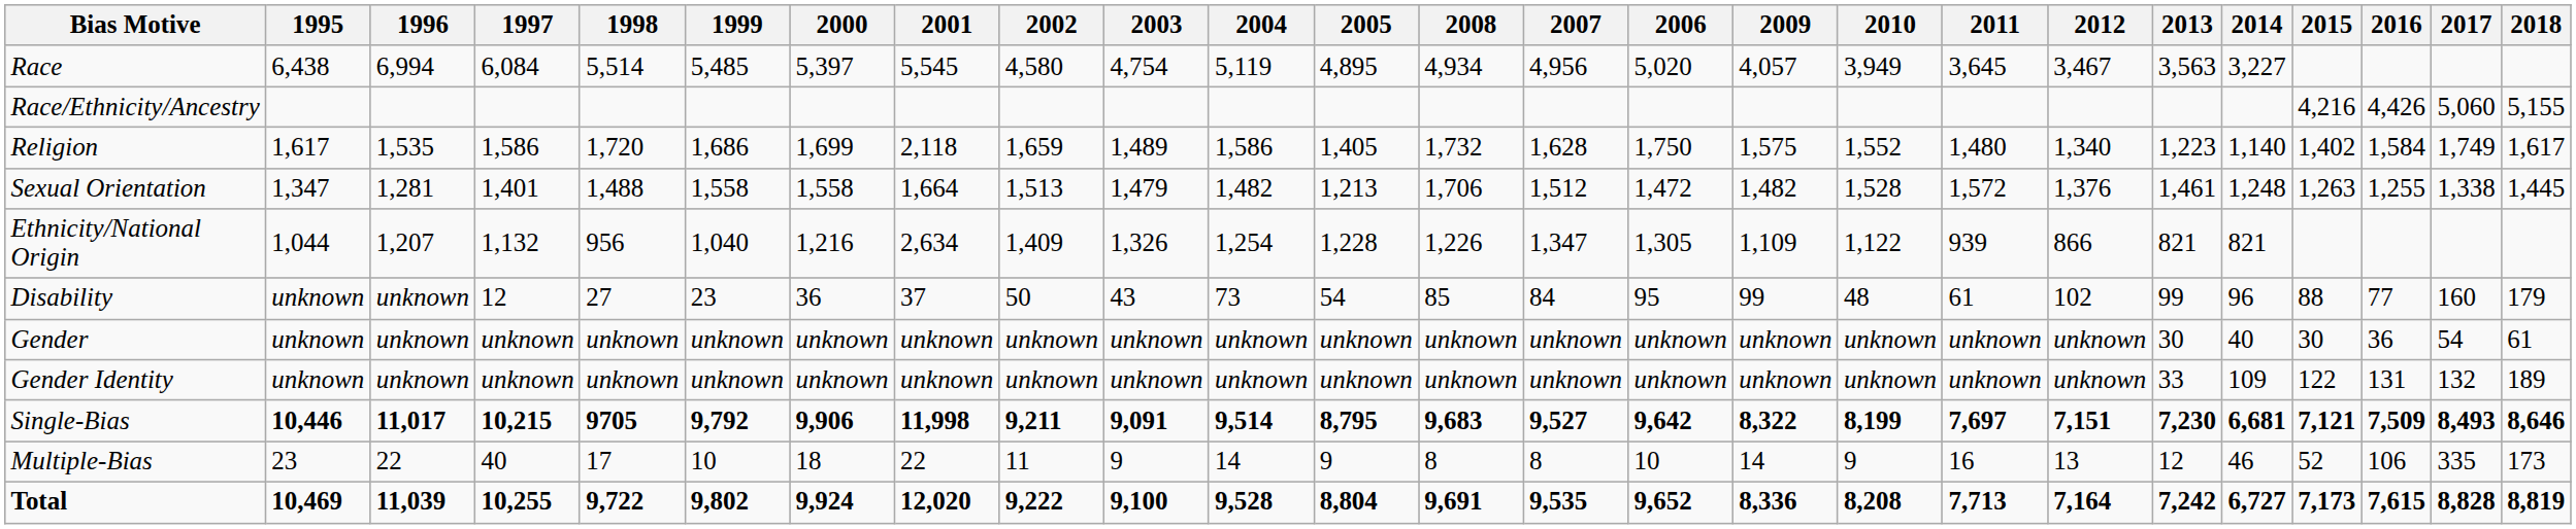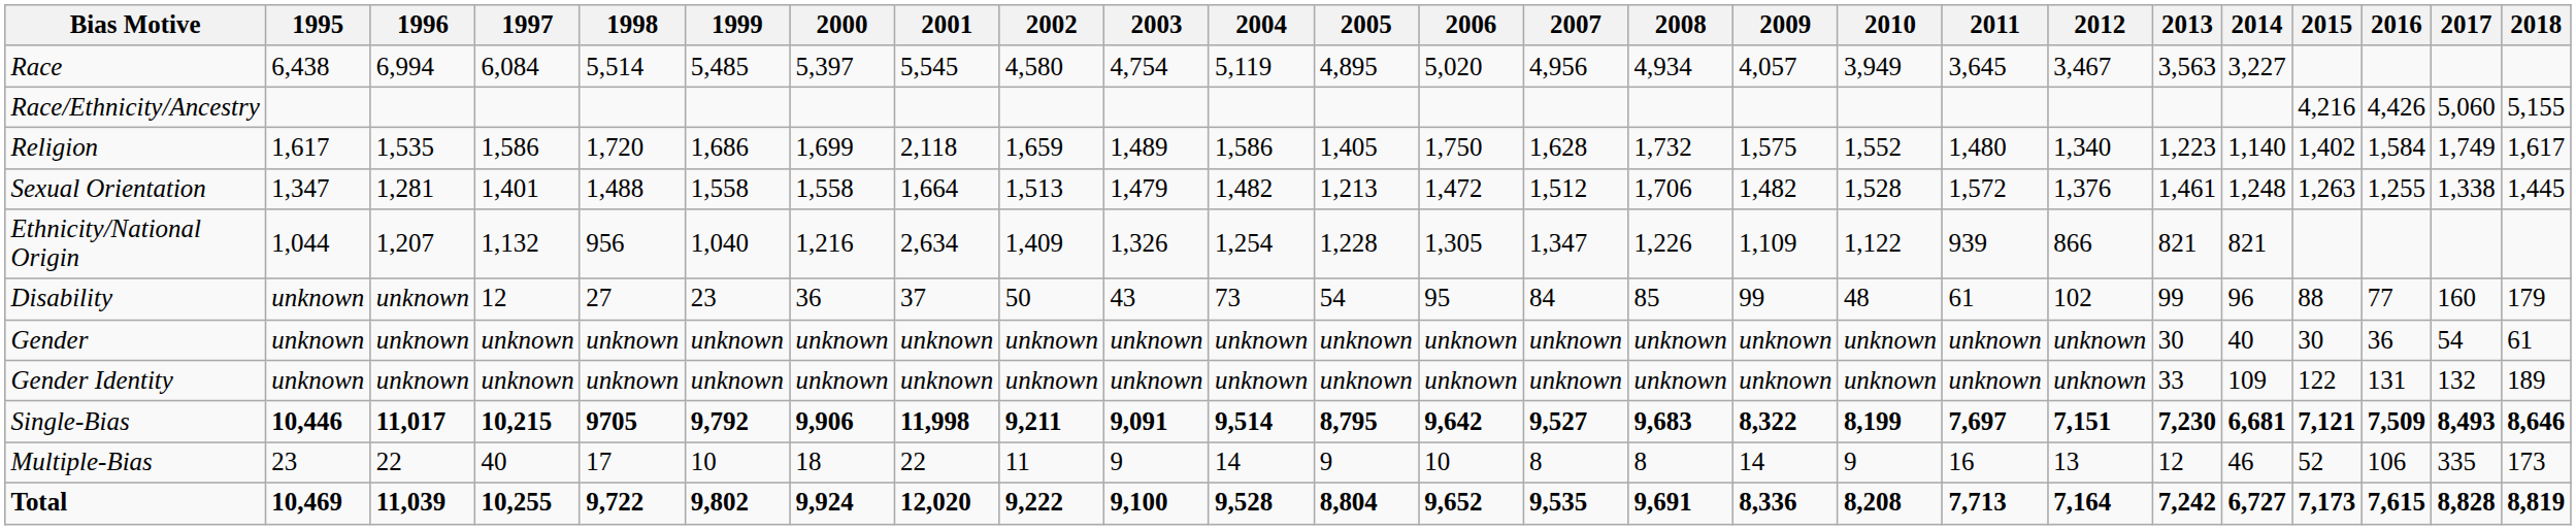columns swapped: 2006 <-> 2008
